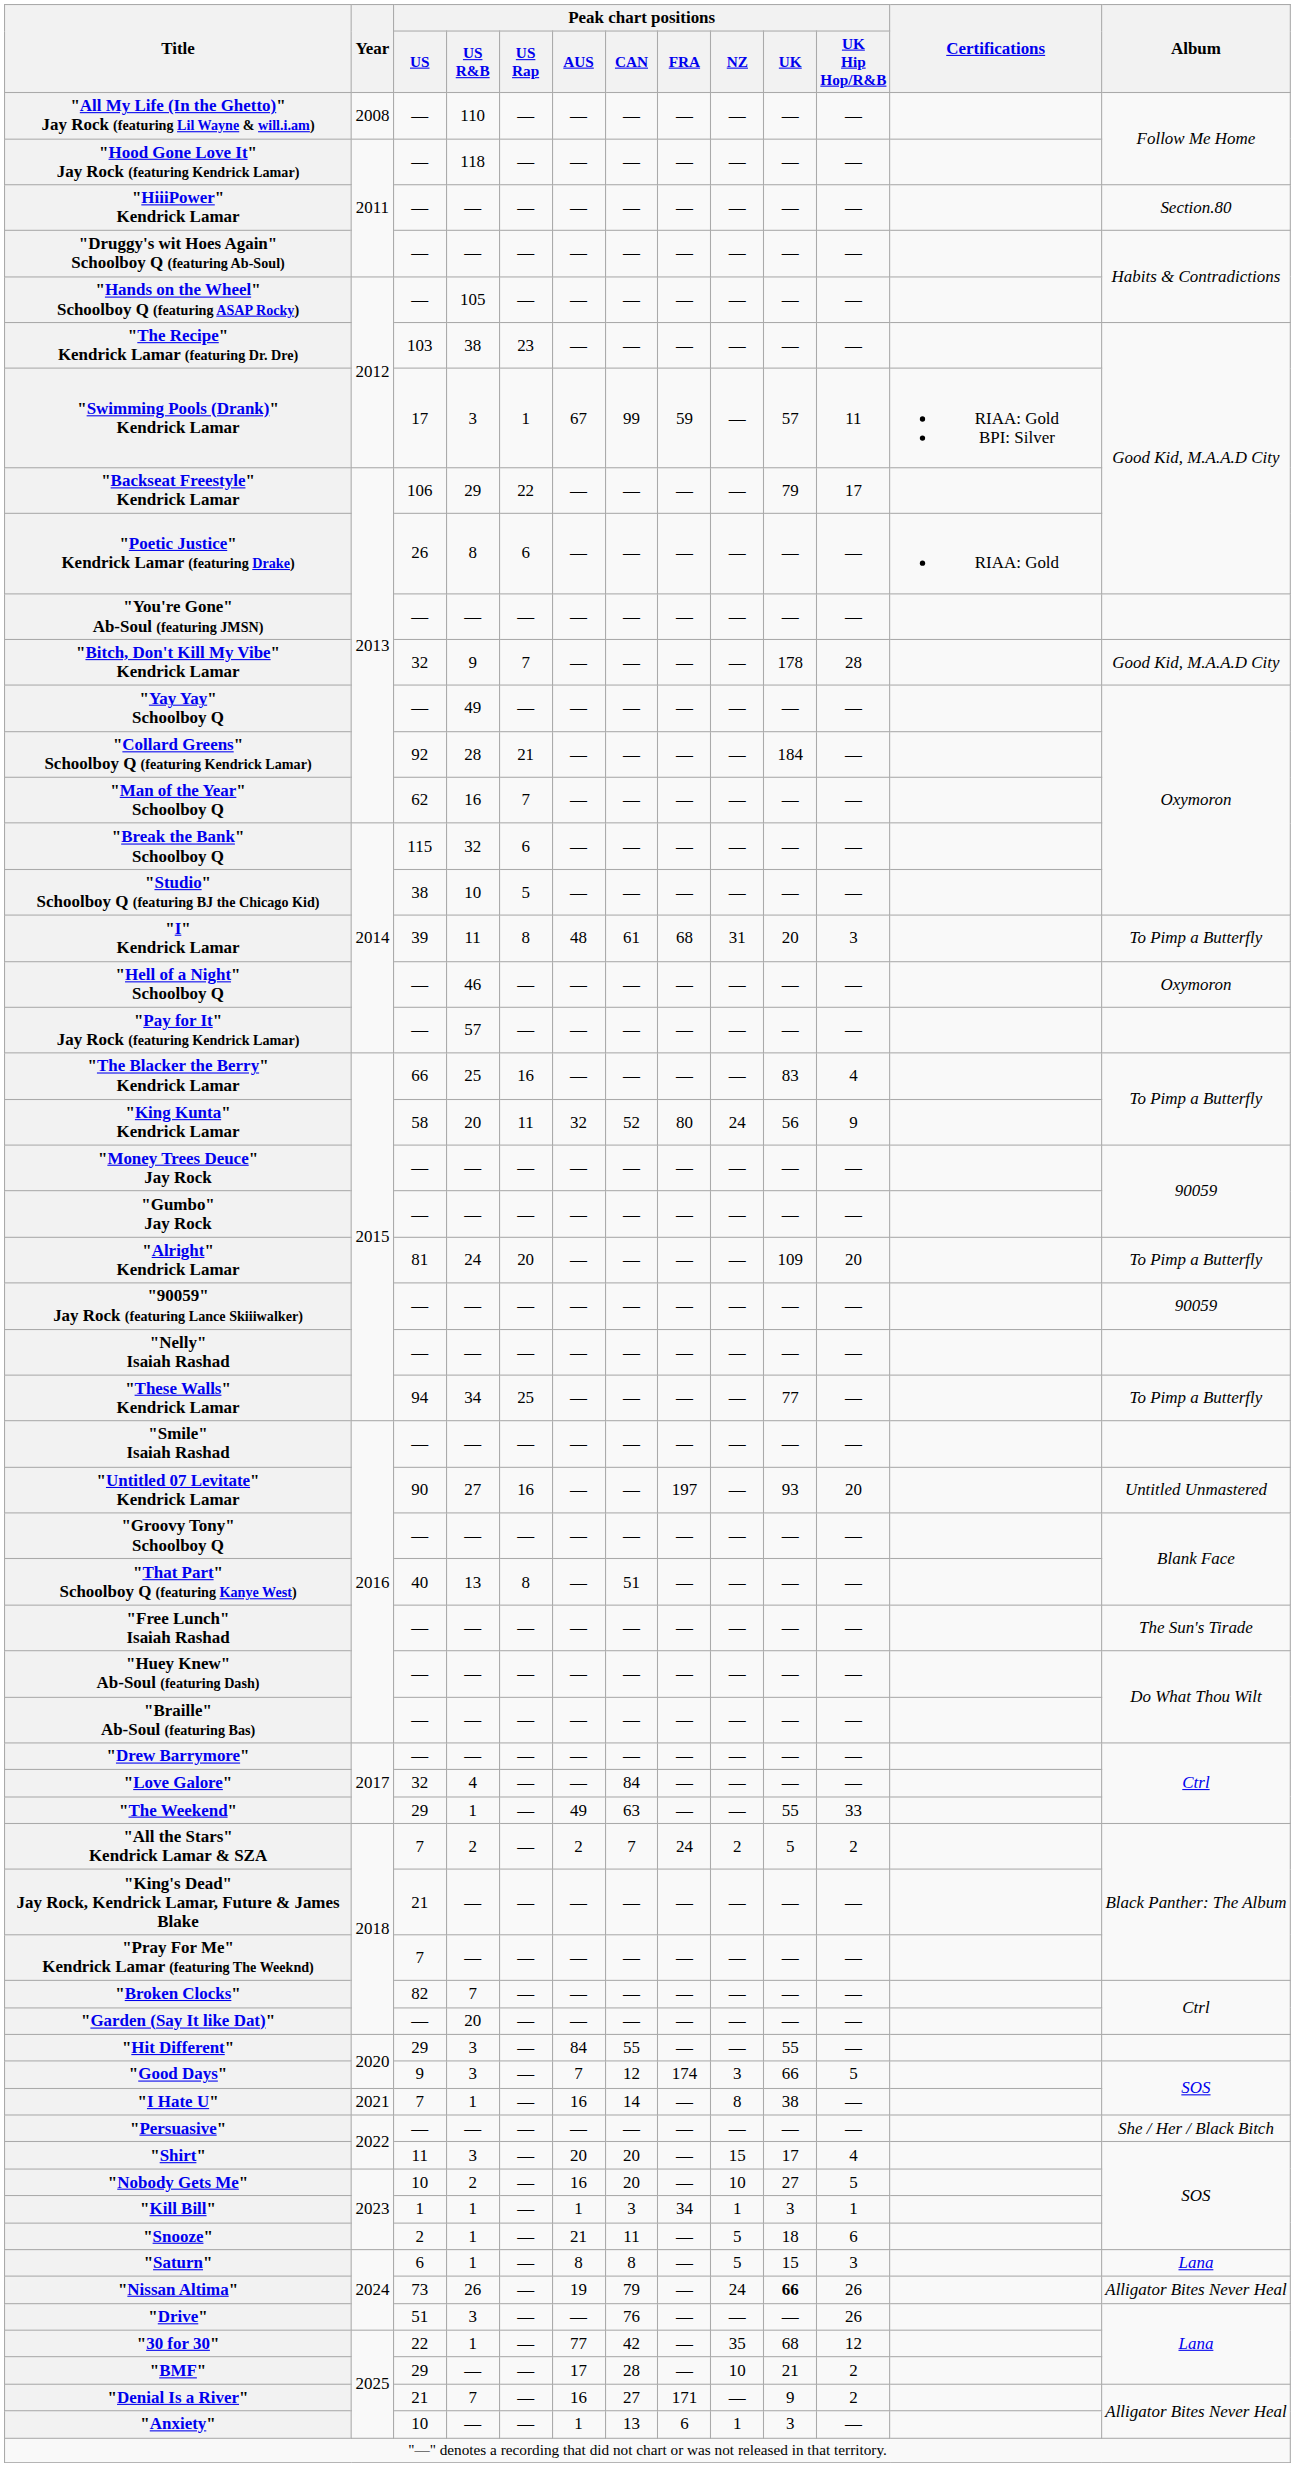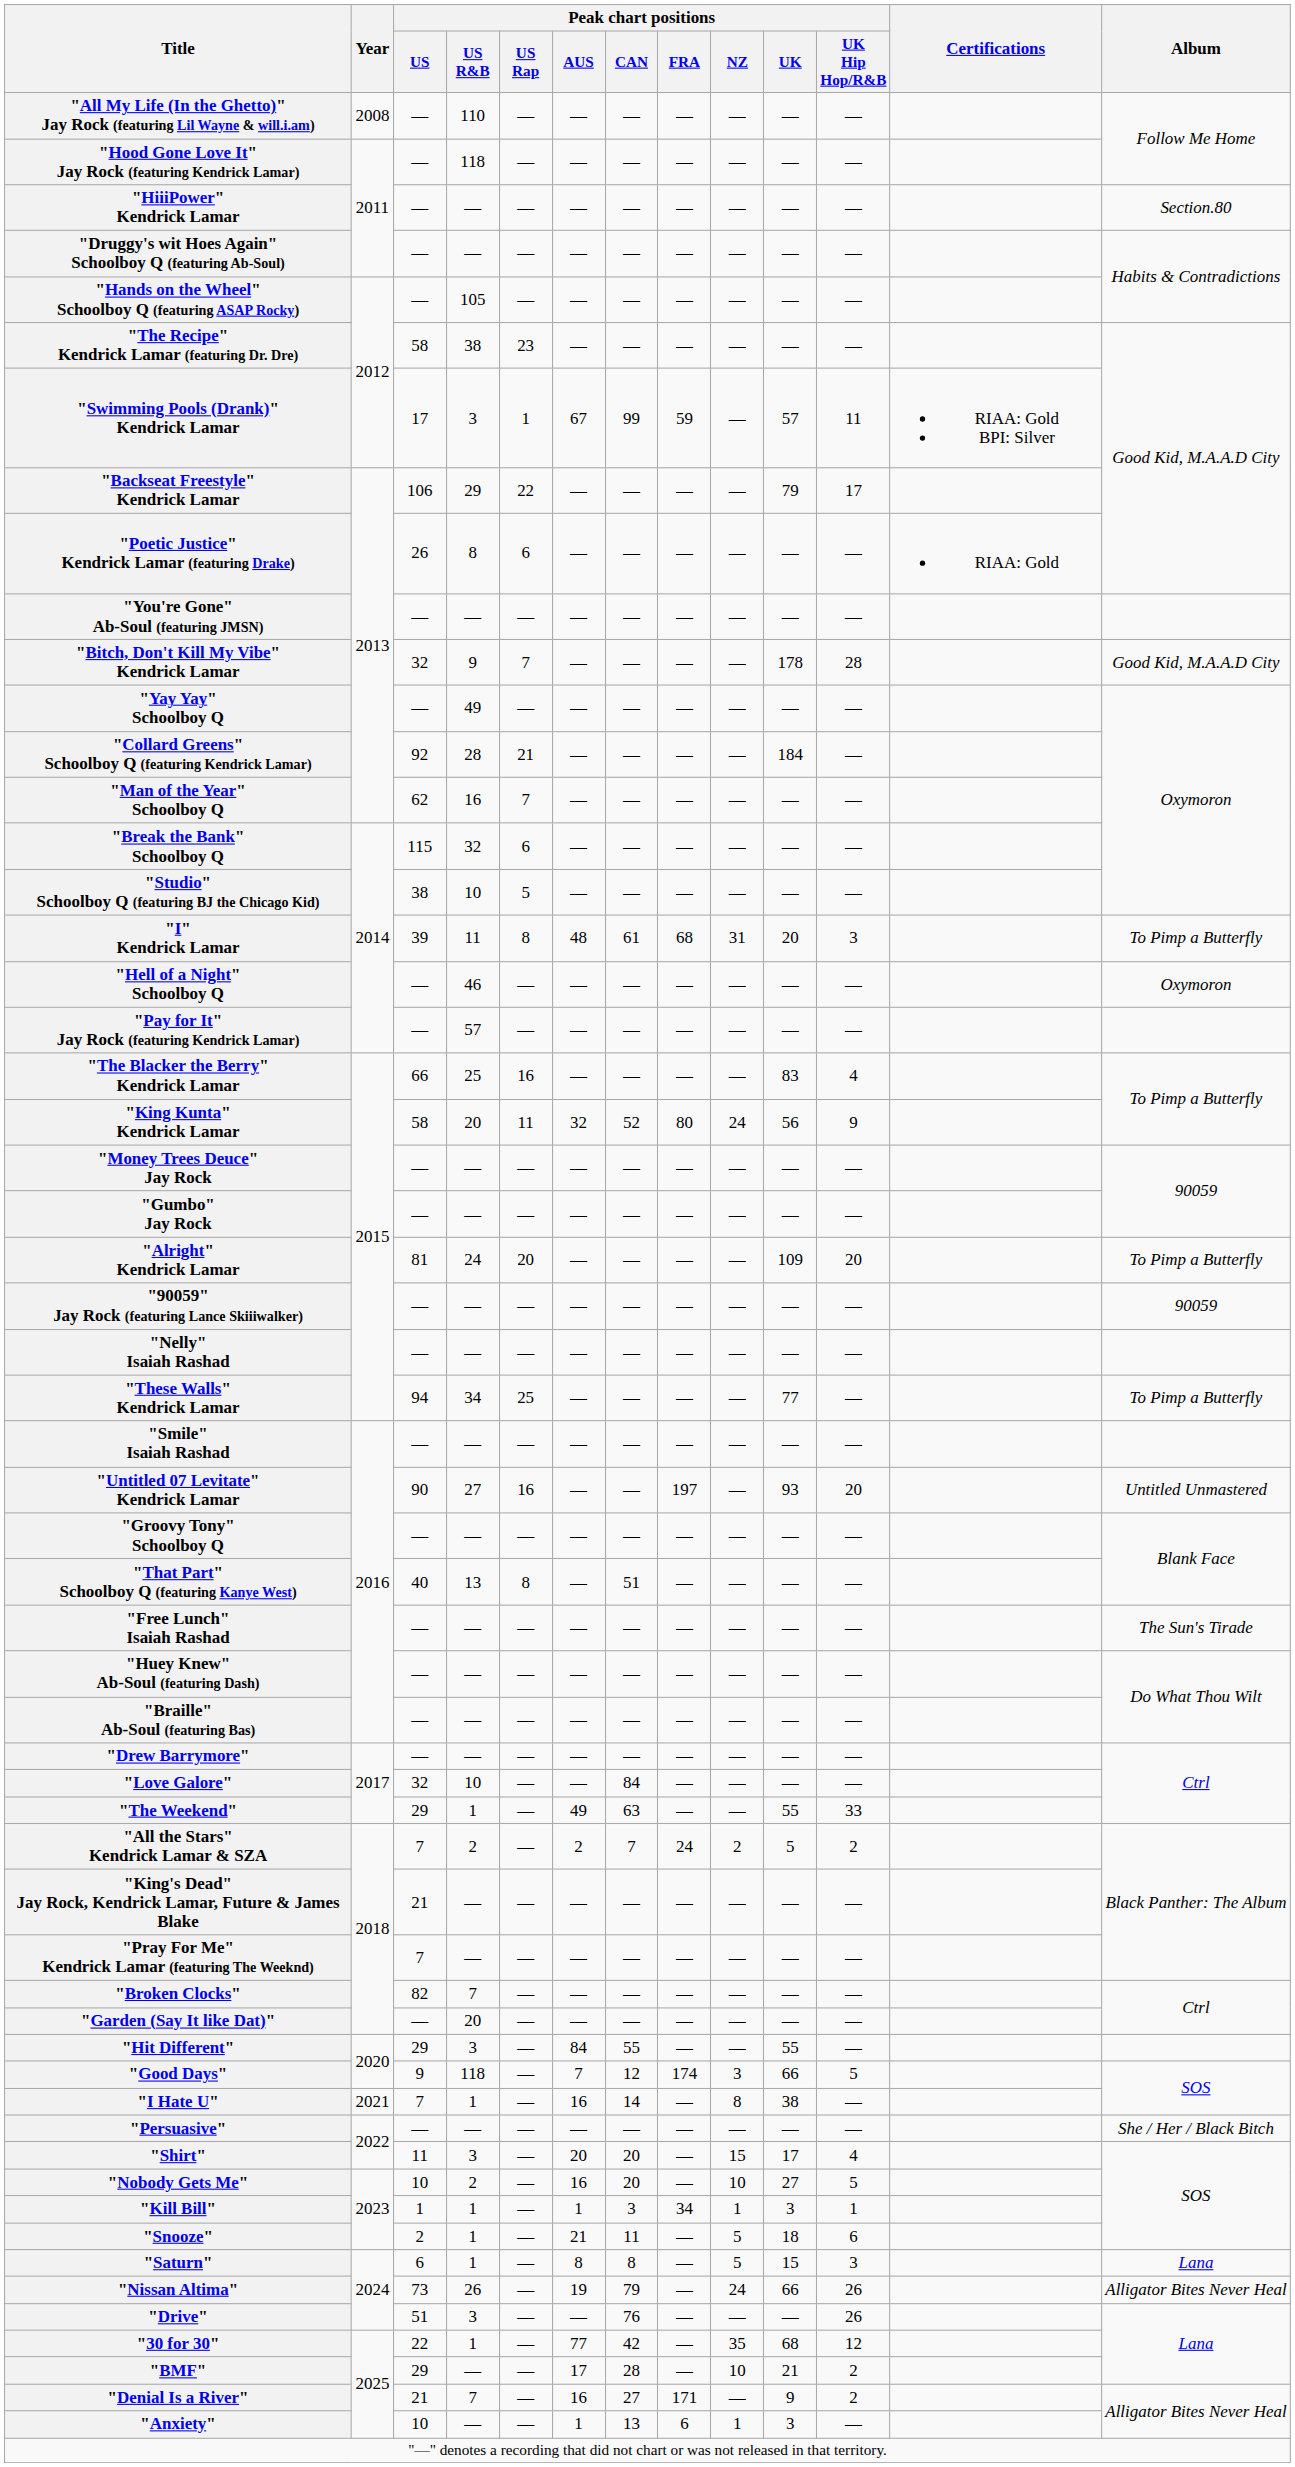"The Recipe" Kendrick Lamar (featuring Dr. Dre) | Peak chart positions / US: 103 -> 58
"Love Galore" | Peak chart positions / US R&B: 4 -> 10
"Good Days" | Peak chart positions / US R&B: 3 -> 118
"Nissan Altima" | Peak chart positions / UK: bold -> normal
